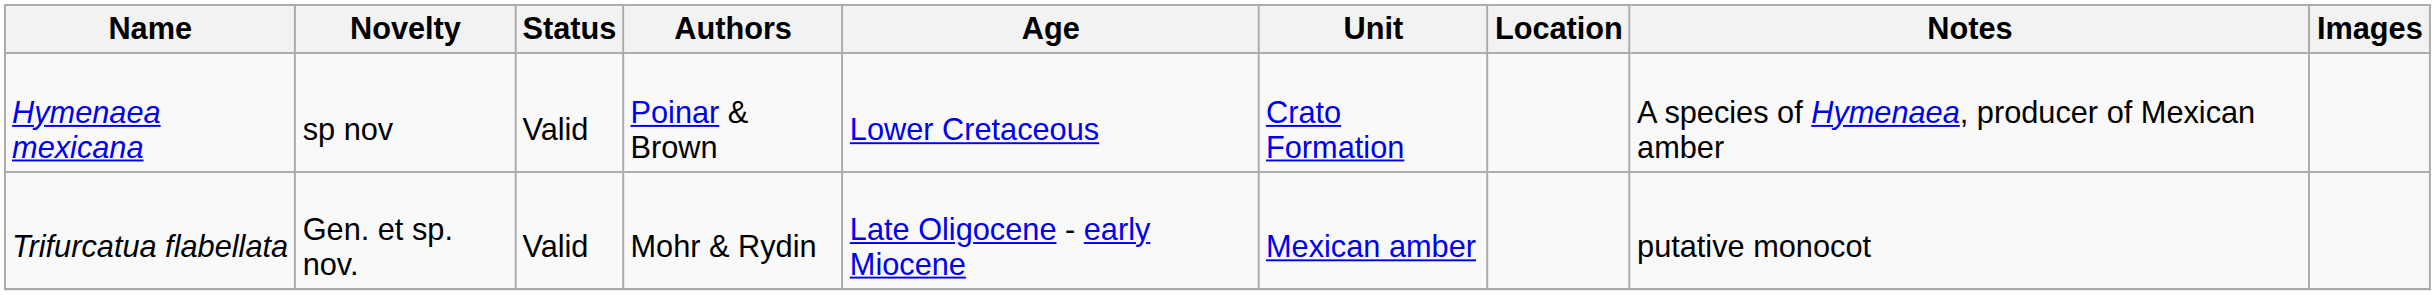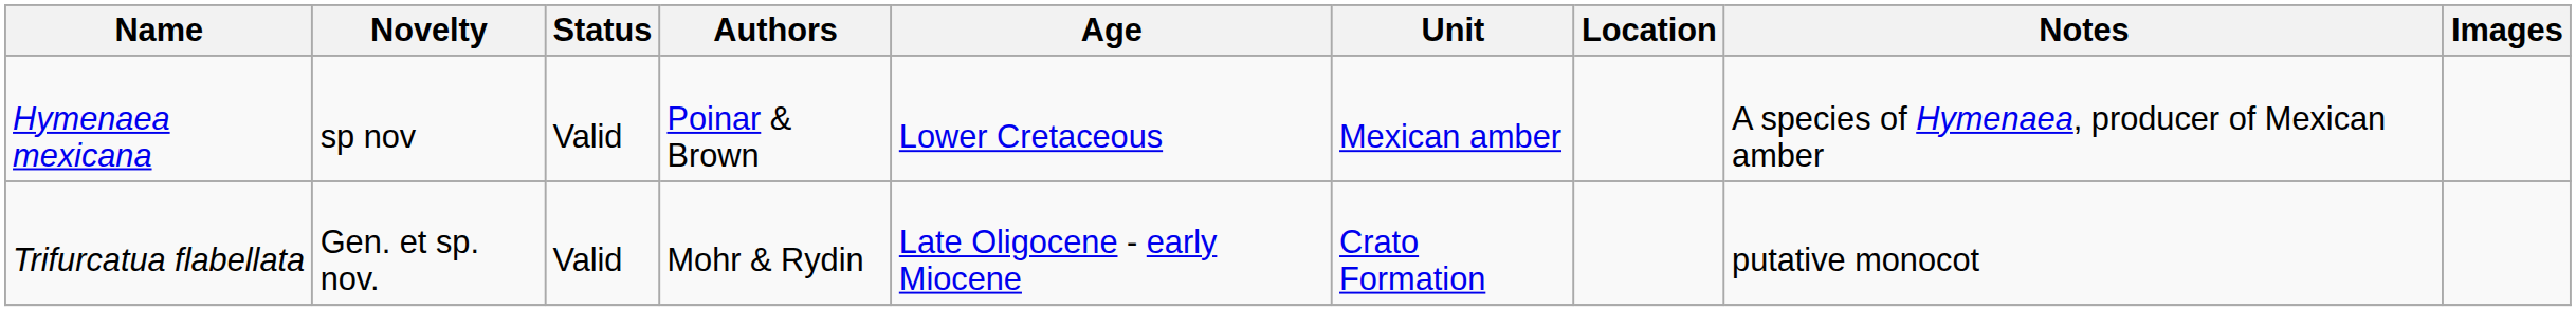Hymenaea mexicana | Unit: Crato Formation -> Mexican amber
Trifurcatua flabellata | Unit: Mexican amber -> Crato Formation
